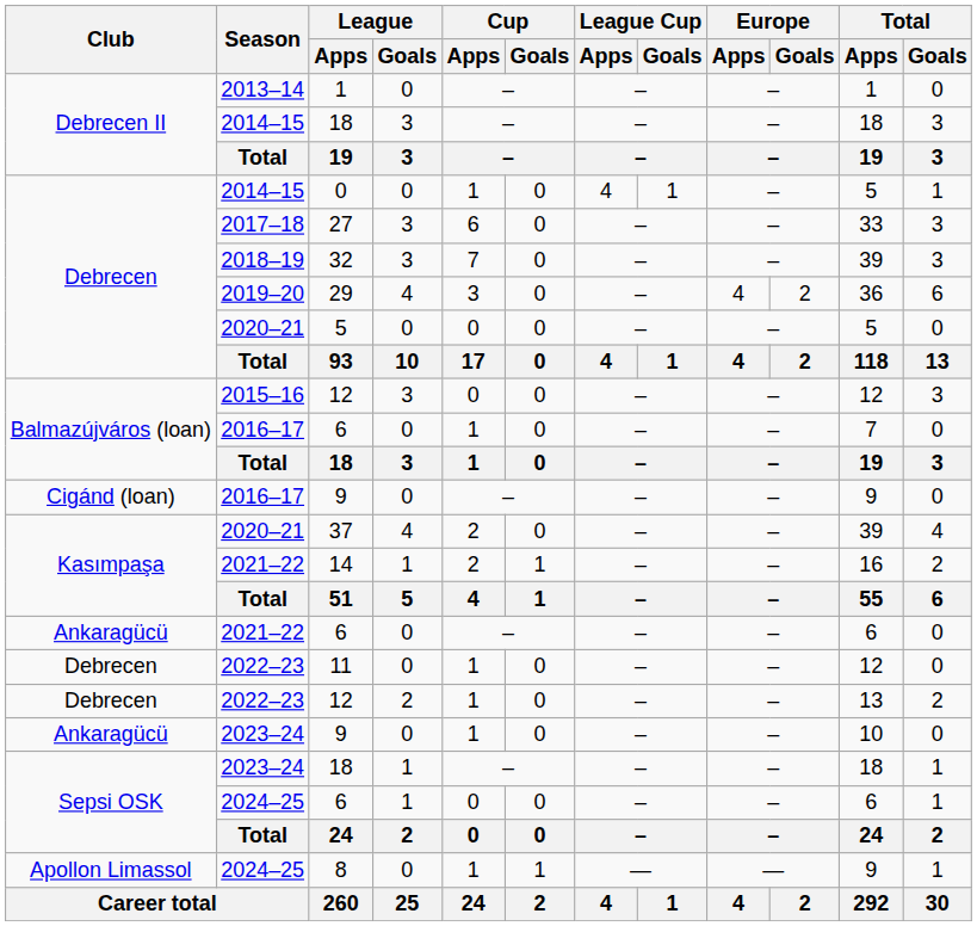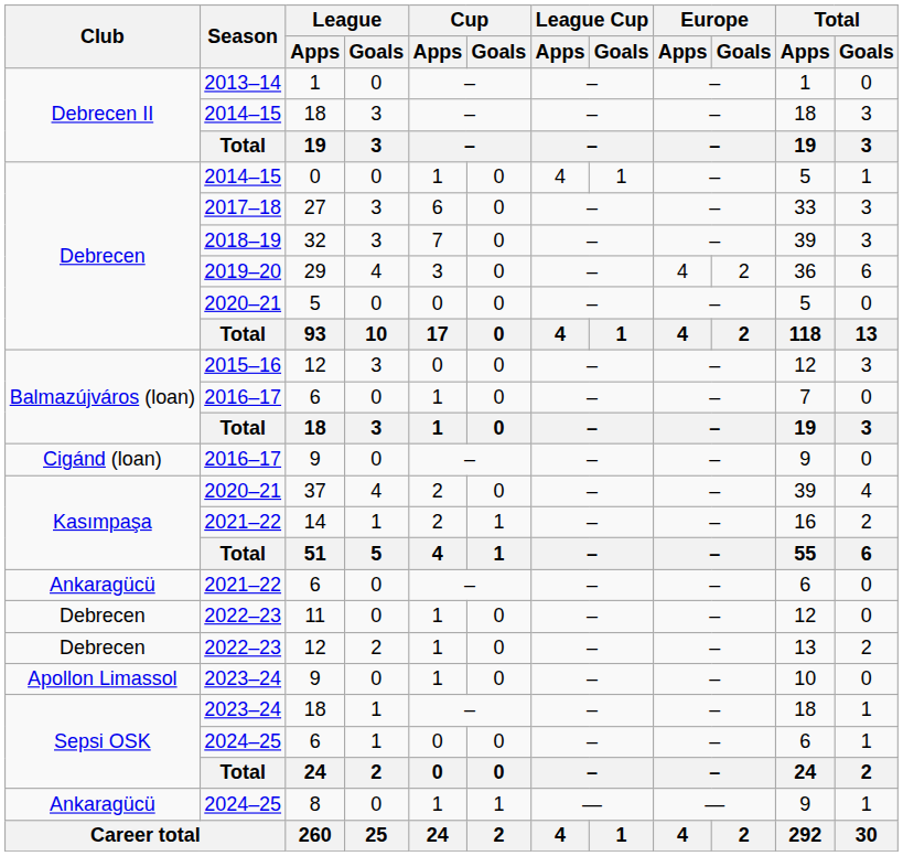2023–24 / 9 | Club: Ankaragücü -> Apollon Limassol
8 | Club: Apollon Limassol -> Ankaragücü
